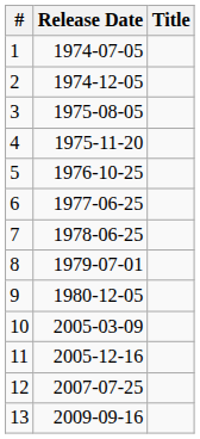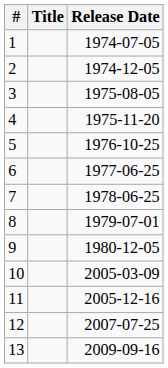columns swapped: Title <-> Release Date
